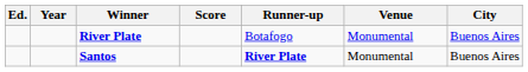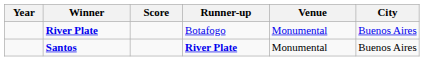- column: Ed.
